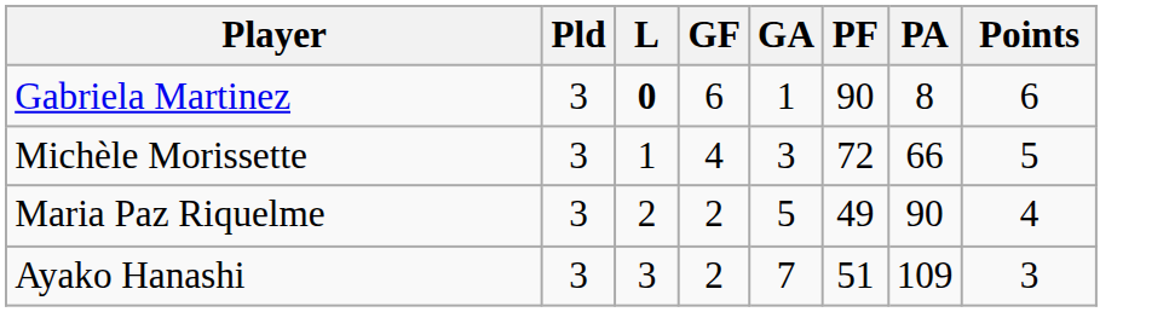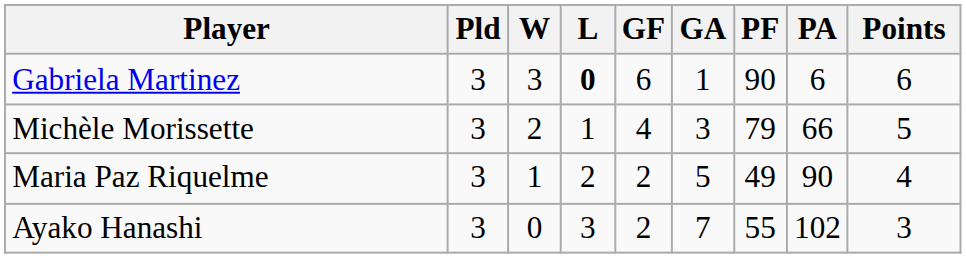+ column: W | 3 | 2 | 1 | 0
Gabriela Martinez | PA: 8 -> 6
Michèle Morissette | PF: 72 -> 79
Ayako Hanashi | PF: 51 -> 55
Ayako Hanashi | PA: 109 -> 102
